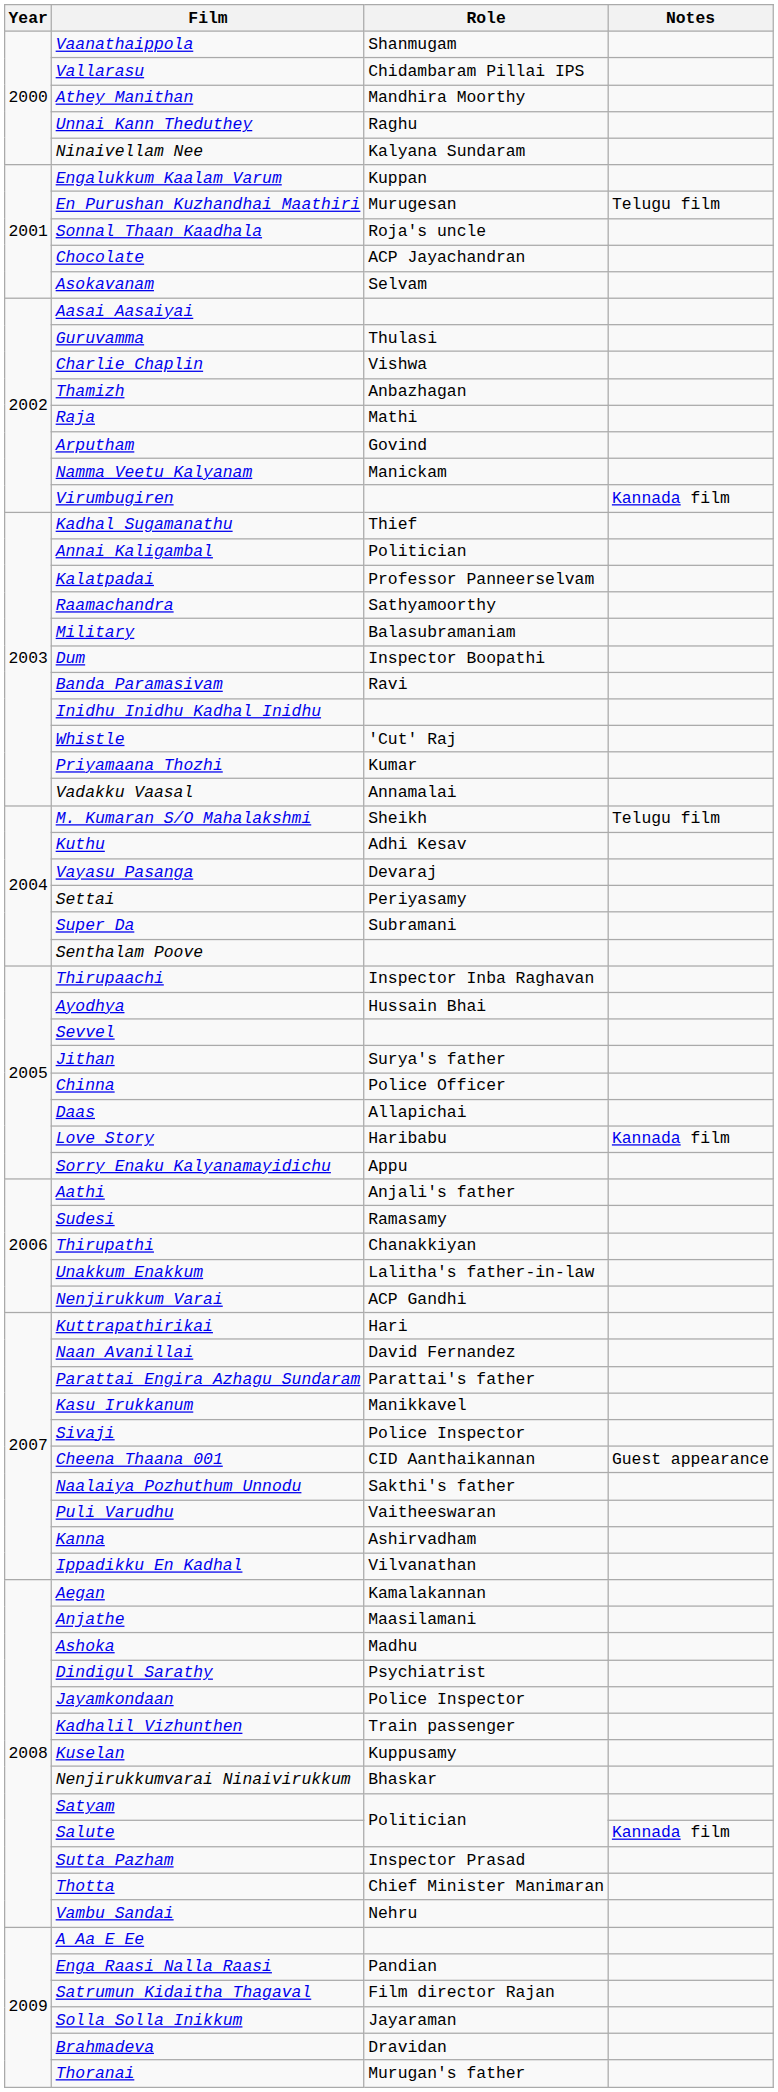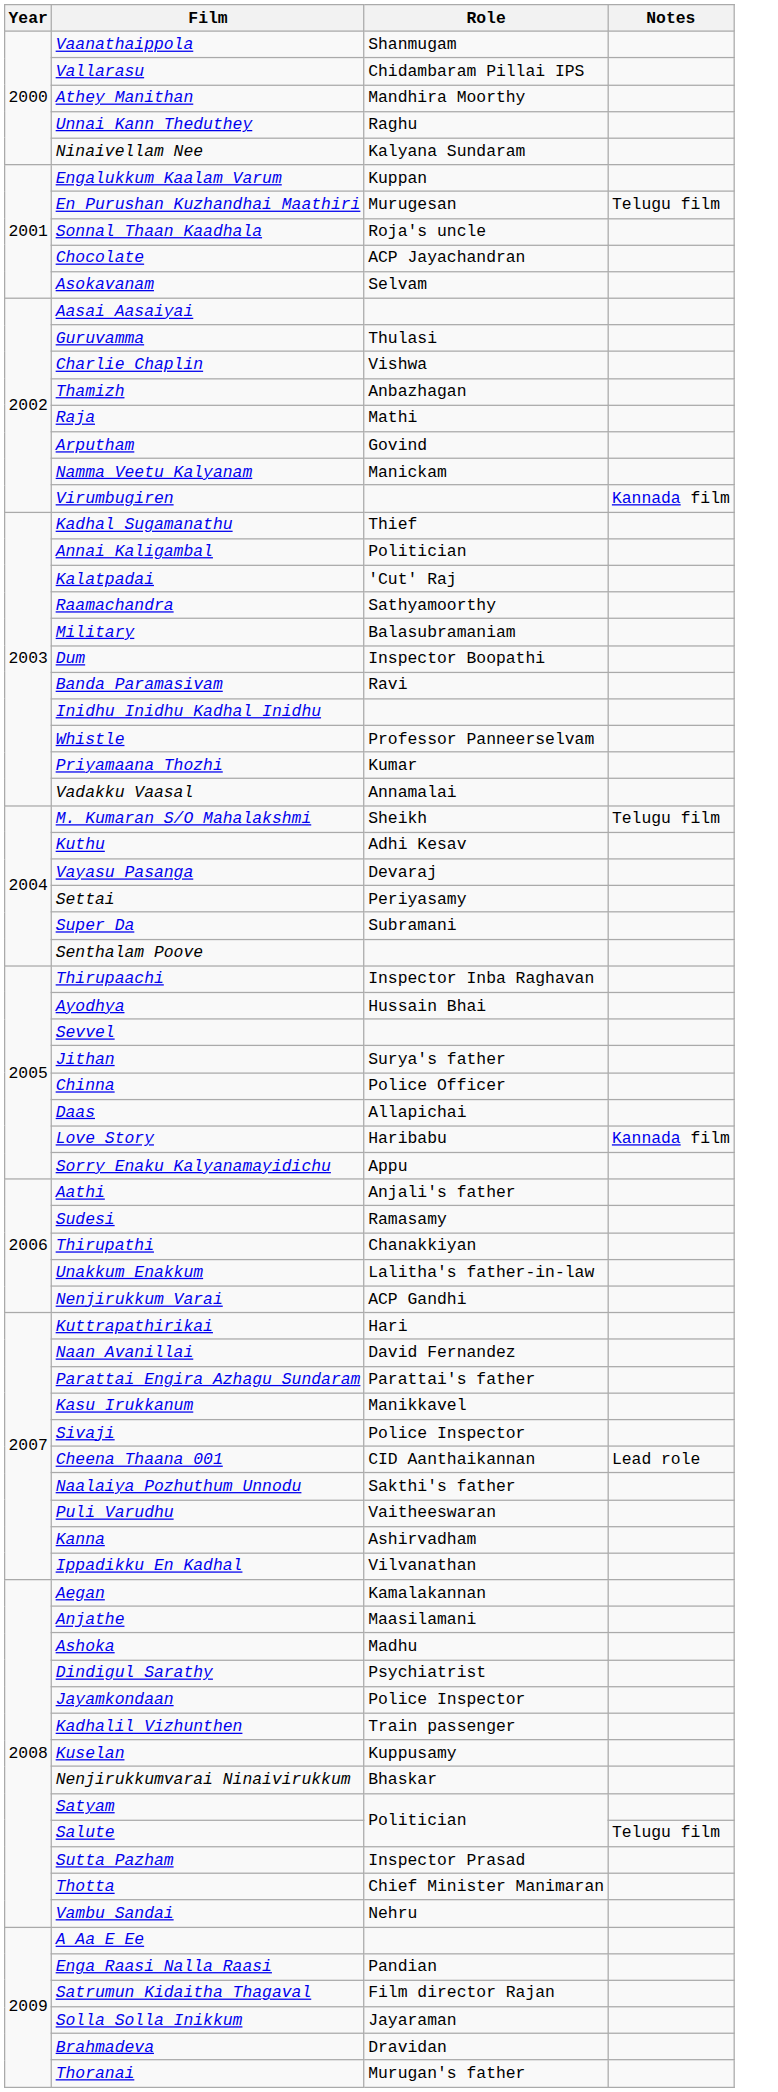Kalatpadai | Role: Professor Panneerselvam -> 'Cut' Raj
Whistle | Role: 'Cut' Raj -> Professor Panneerselvam
Cheena Thaana 001 | Notes: Guest appearance -> Lead role
Salute | Notes: Kannada film -> Telugu film
